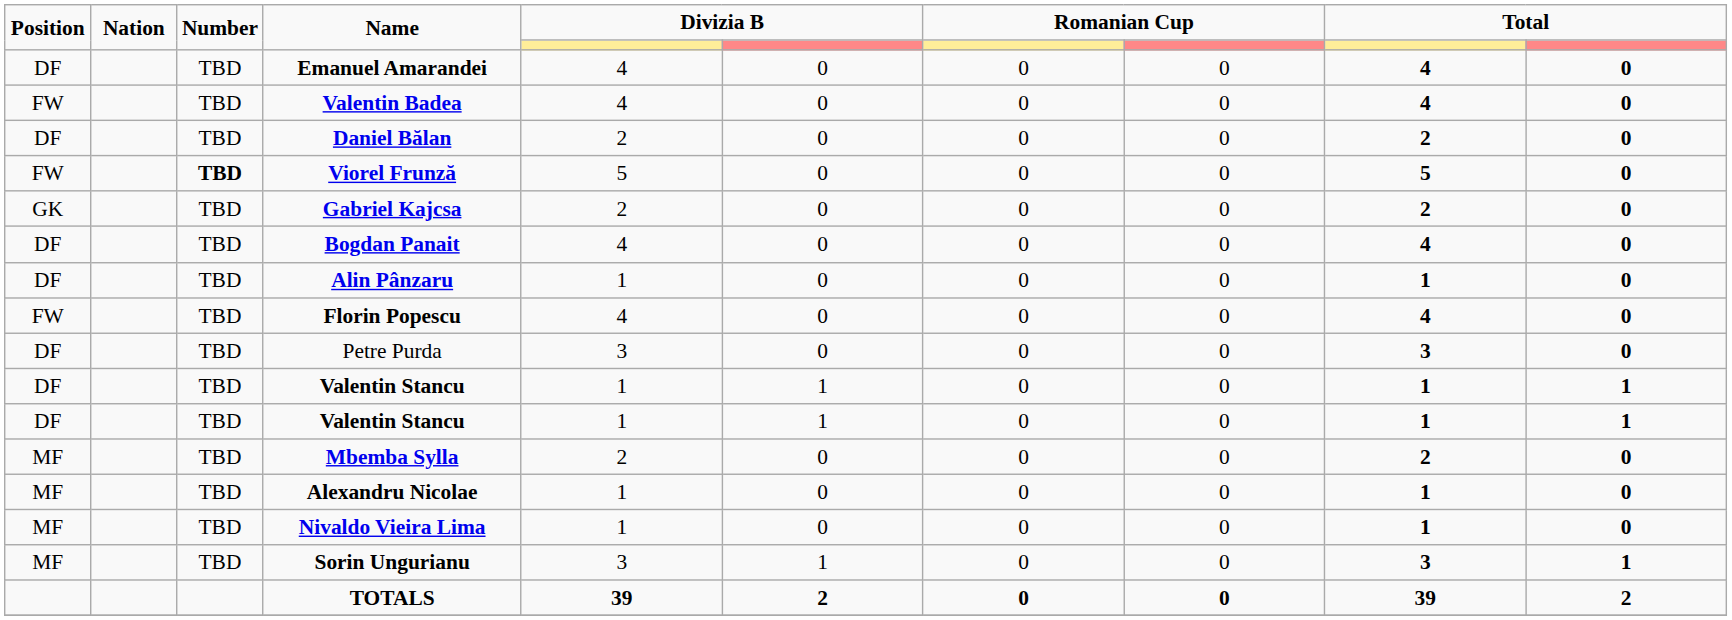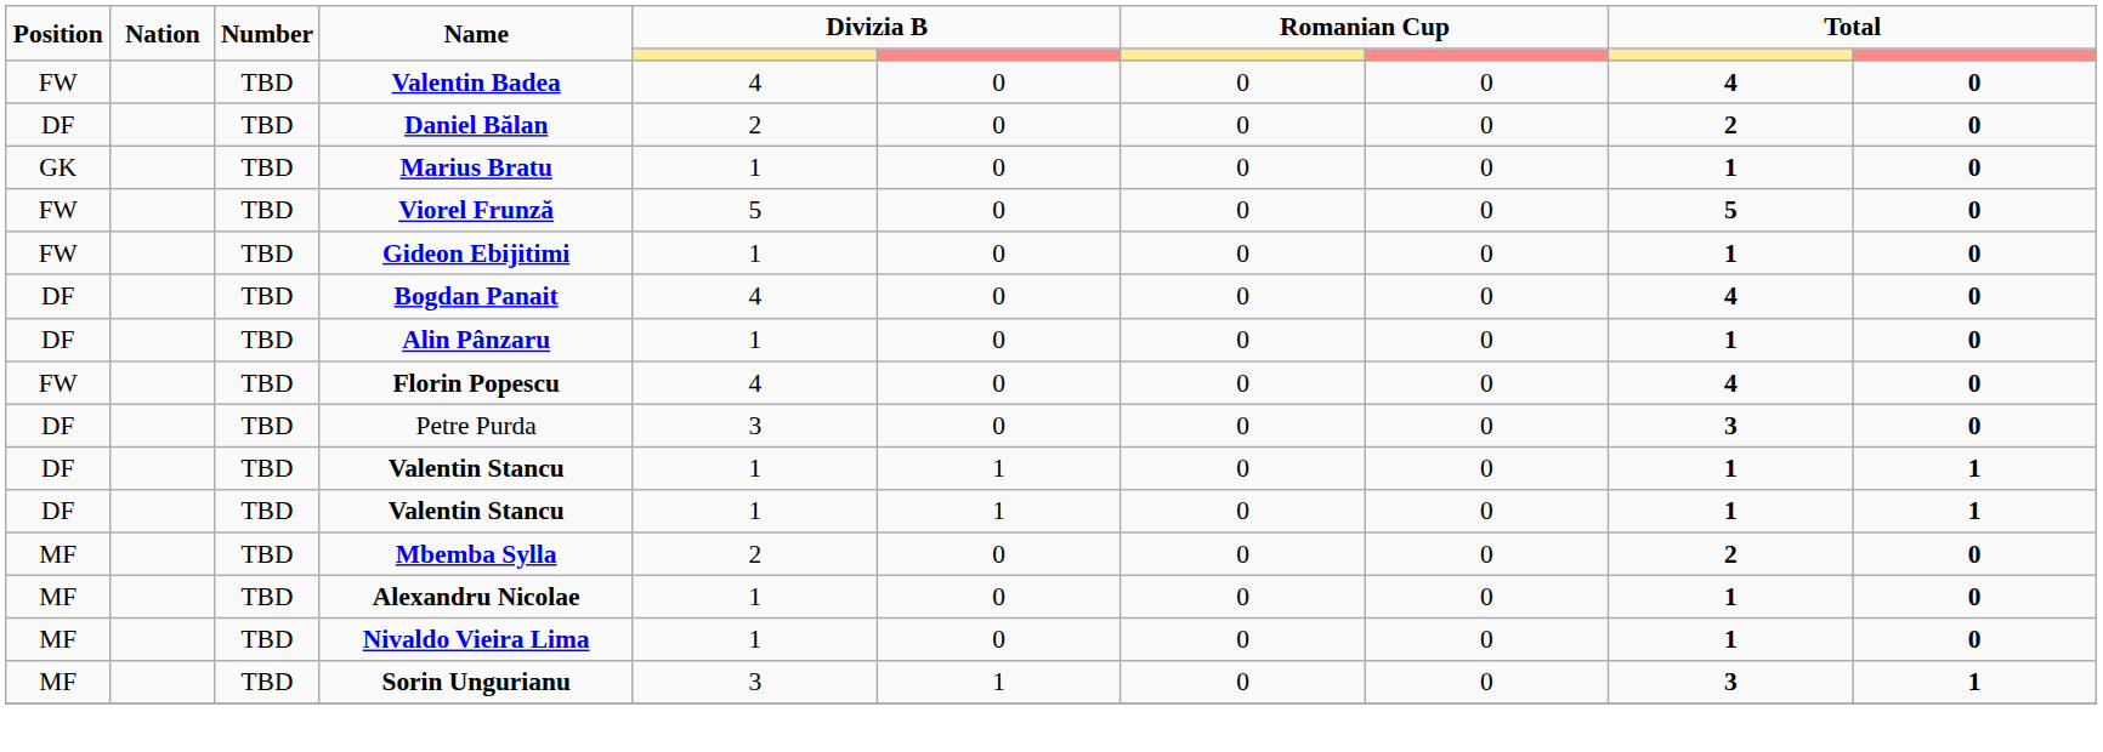- row: DF | TBD | Emanuel Amarandei | 4 | 0 | 0 | 0 | 4 | 0
+ row: GK | TBD | Marius Bratu | 1 | 0 | 0 | 0 | 1 | 0
Viorel Frunză | Number: bold -> normal
+ row: FW | TBD | Gideon Ebijitimi | 1 | 0 | 0 | 0 | 1 | 0
- row: GK | TBD | Gabriel Kajcsa | 2 | 0 | 0 | 0 | 2 | 0
- row: TOTALS | 39 | 2 | 0 | 0 | 39 | 2
